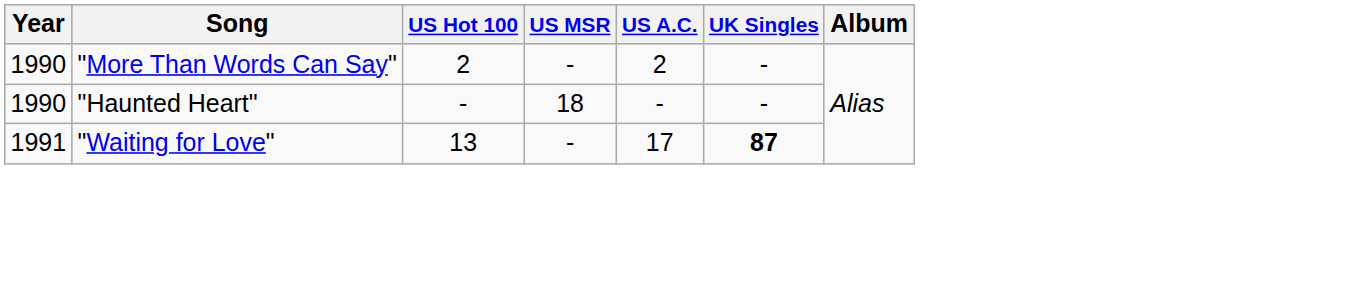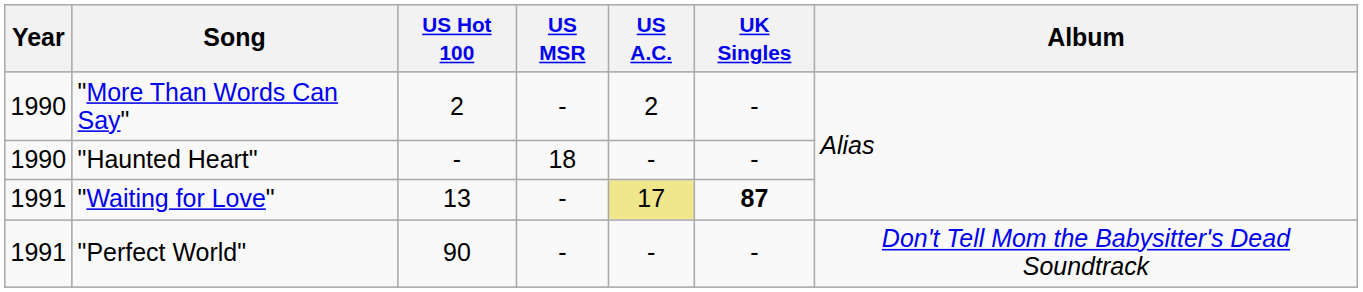"Waiting for Love" | US A.C.: no background -> khaki background
+ row: 1991 | "Perfect World" | 90 | - | - | - | Don't Tell Mom the Babysitter's Dead Soundtrack
